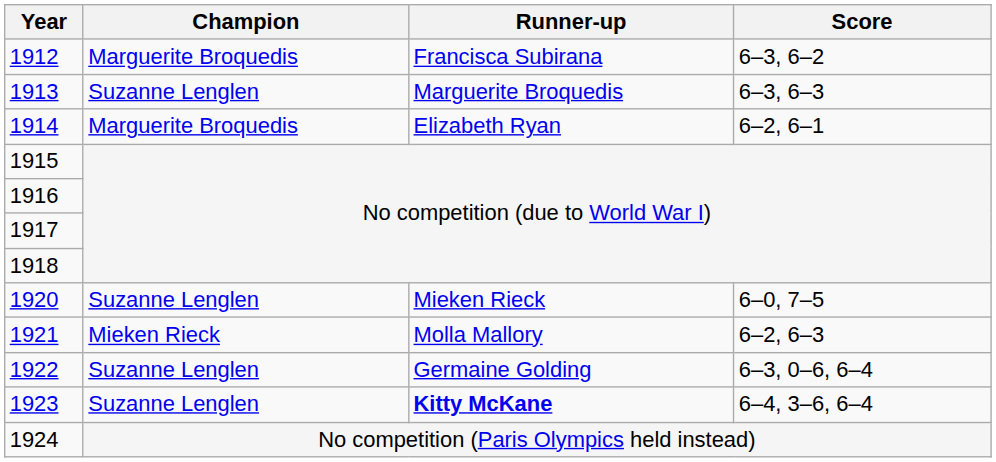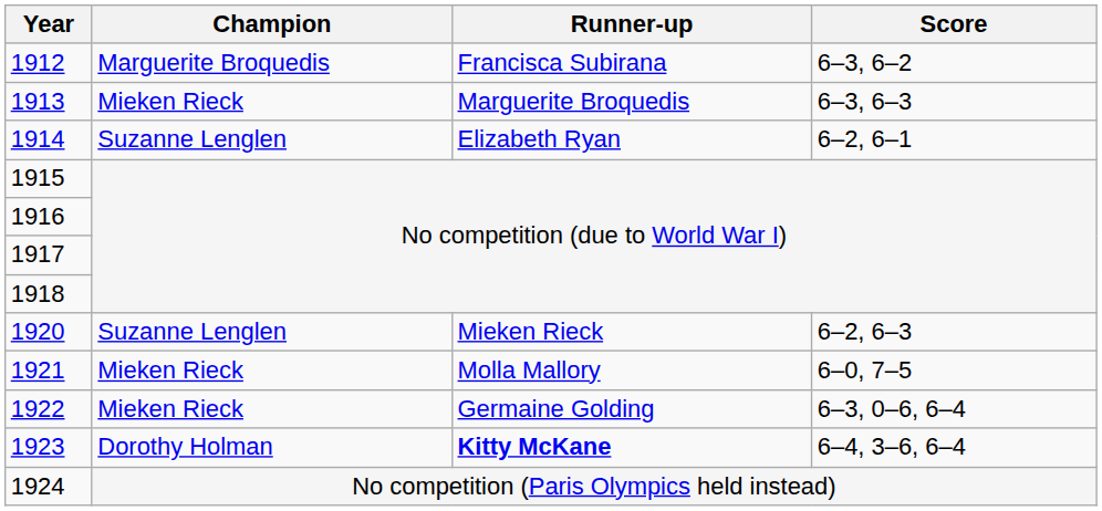1913 | Champion: Suzanne Lenglen -> Mieken Rieck
1914 | Champion: Marguerite Broquedis -> Suzanne Lenglen
1920 | Score: 6–0, 7–5 -> 6–2, 6–3
1921 | Score: 6–2, 6–3 -> 6–0, 7–5
1922 | Champion: Suzanne Lenglen -> Mieken Rieck
1923 | Champion: Suzanne Lenglen -> Dorothy Holman
